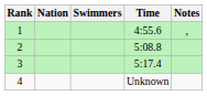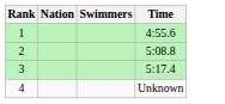- column: Notes | ,
